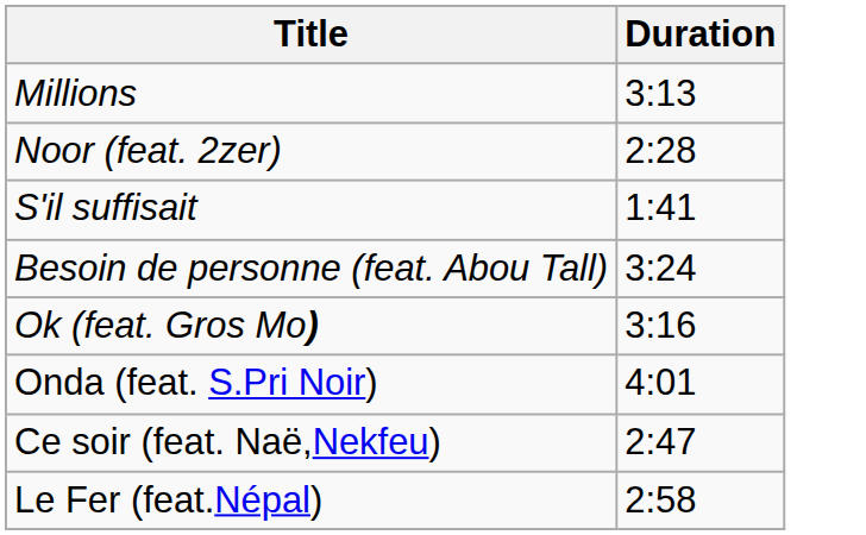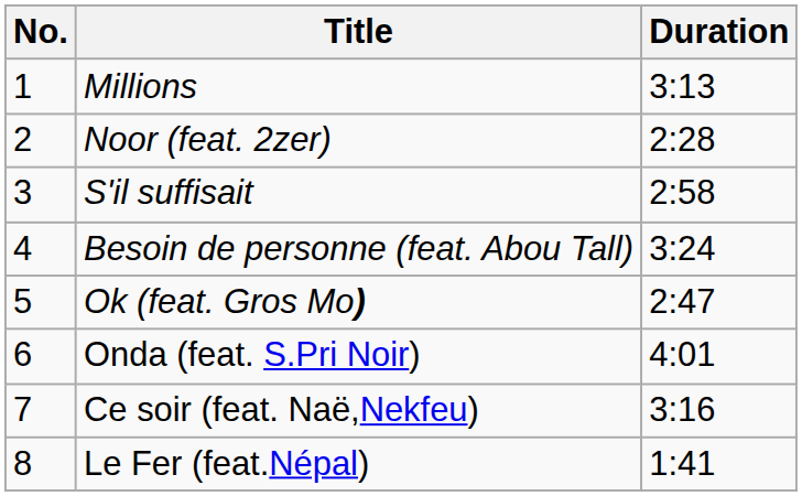+ column: No. | 1 | 2 | 3 | 4 | 5 | 6 | 7 | 8
S'il suffisait | Duration: 1:41 -> 2:58
Ok (feat. Gros Mo) | Duration: 3:16 -> 2:47
Ce soir (feat. Naë,Nekfeu) | Duration: 2:47 -> 3:16
Le Fer (feat.Népal) | Duration: 2:58 -> 1:41
